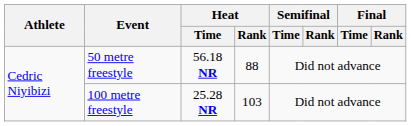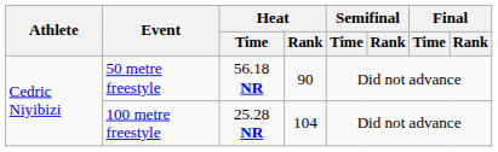50 metre freestyle | Heat / Rank: 88 -> 90
100 metre freestyle | Heat / Rank: 103 -> 104
